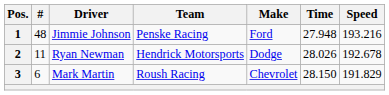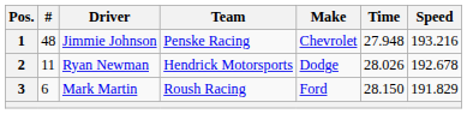1 | Make: Ford -> Chevrolet
3 | Make: Chevrolet -> Ford
